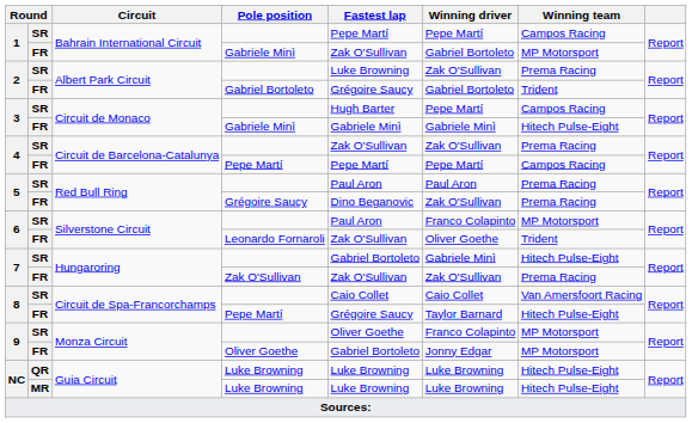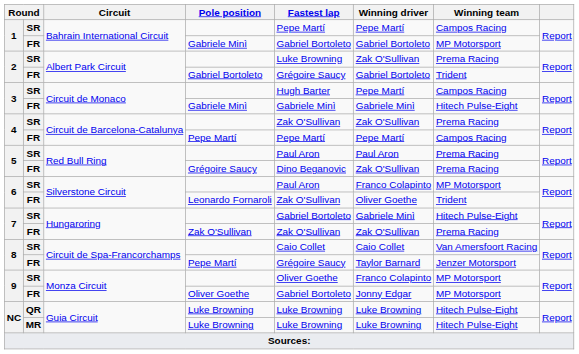1 / FR | Fastest lap: Zak O'Sullivan -> Gabriel Bortoleto
8 / FR | Winning team: Hitech Pulse-Eight -> Jenzer Motorsport
